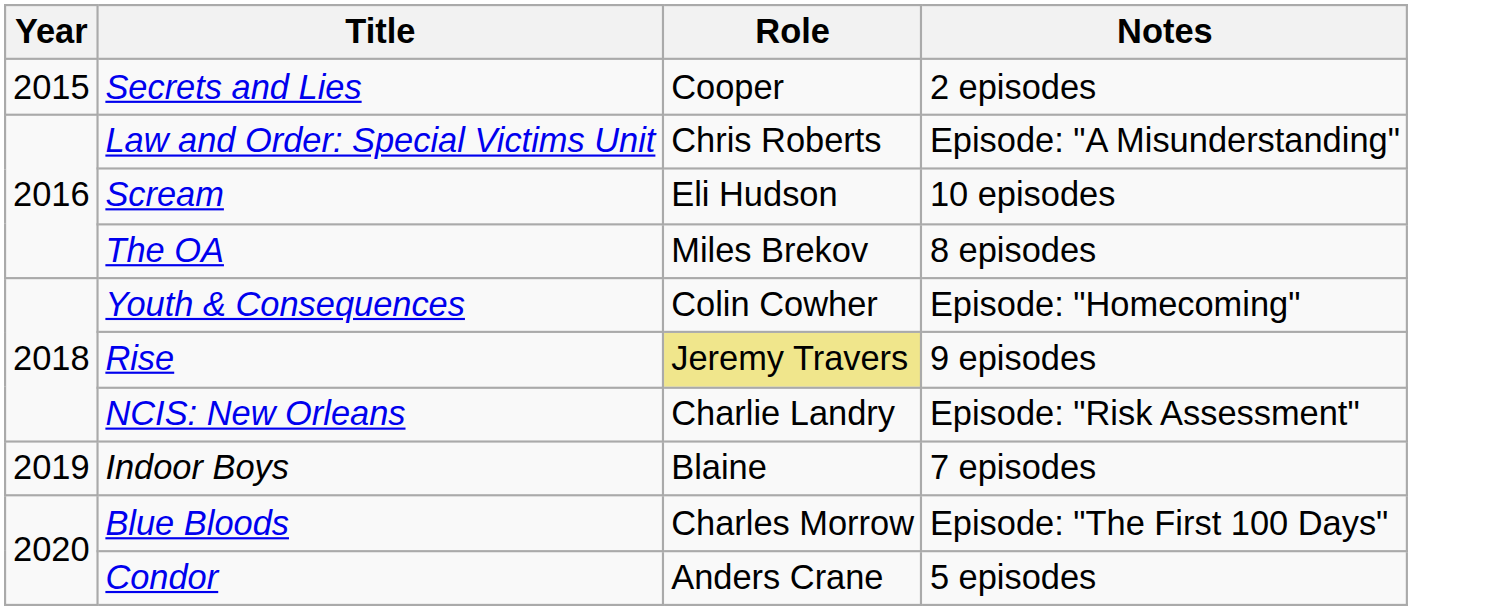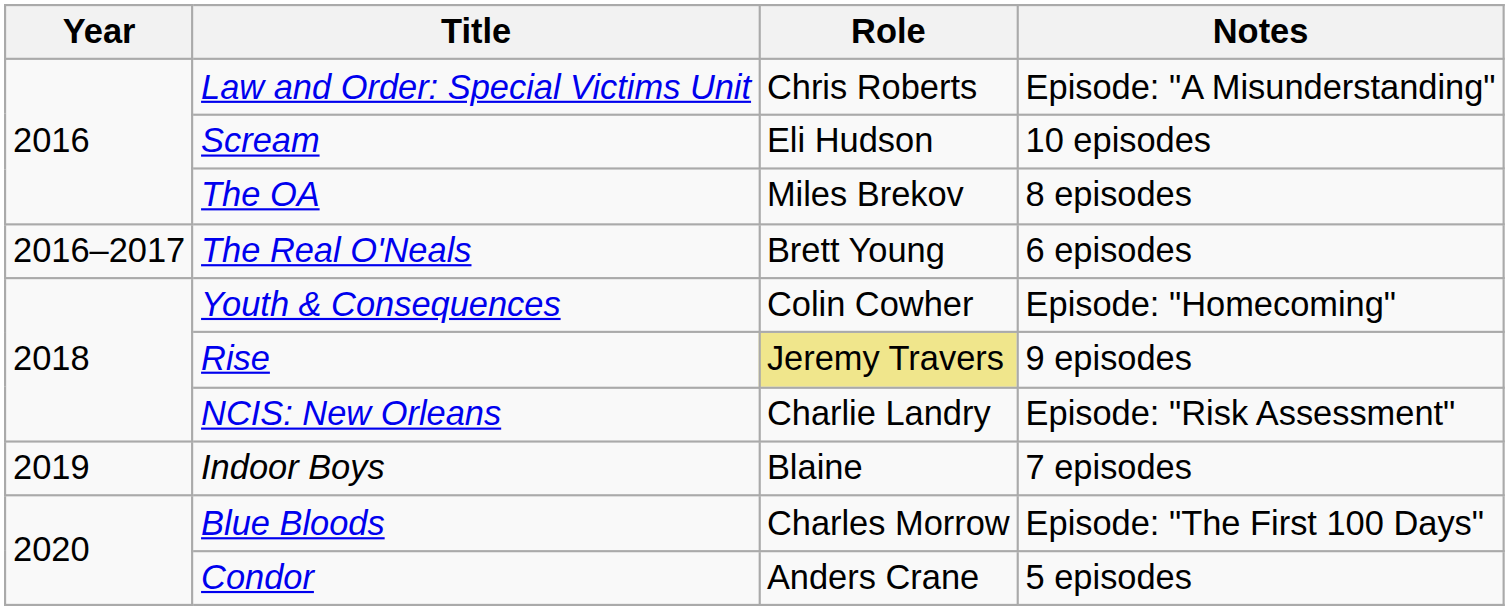- row: 2015 | Secrets and Lies | Cooper | 2 episodes
+ row: 2016–2017 | The Real O'Neals | Brett Young | 6 episodes
